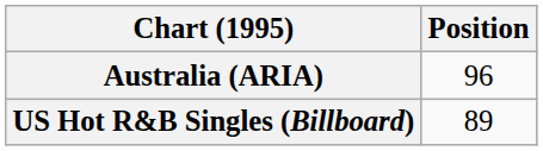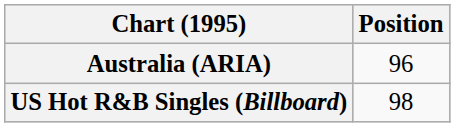US Hot R&B Singles (Billboard) | Position: 89 -> 98
